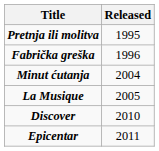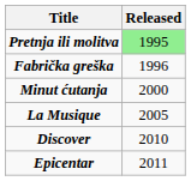Pretnja ili molitva | Released: no background -> lightgreen background
Minut ćutanja | Released: 2004 -> 2000
